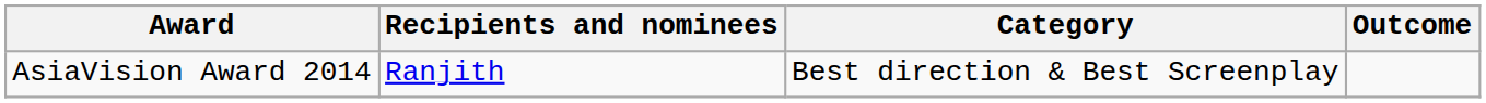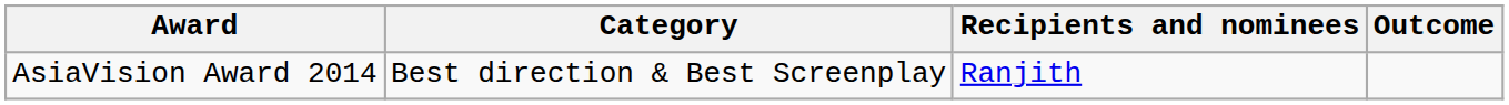columns swapped: Category <-> Recipients and nominees
